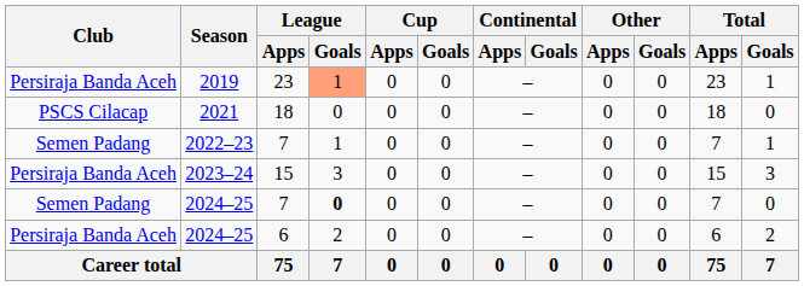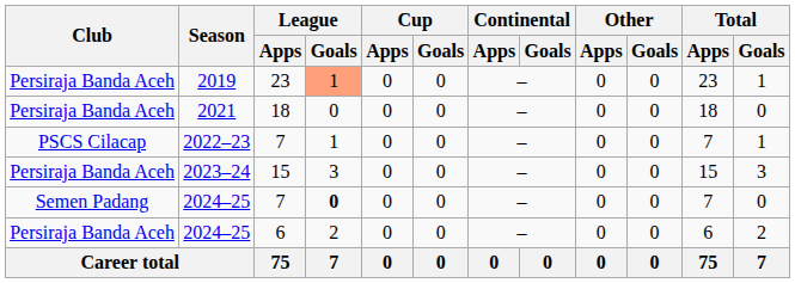2021 | Club: PSCS Cilacap -> Persiraja Banda Aceh
2022–23 | Club: Semen Padang -> PSCS Cilacap
